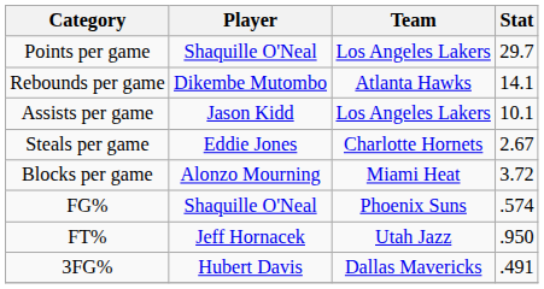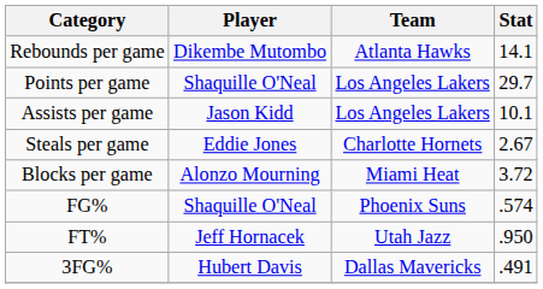rows swapped: Points per game <-> Rebounds per game
